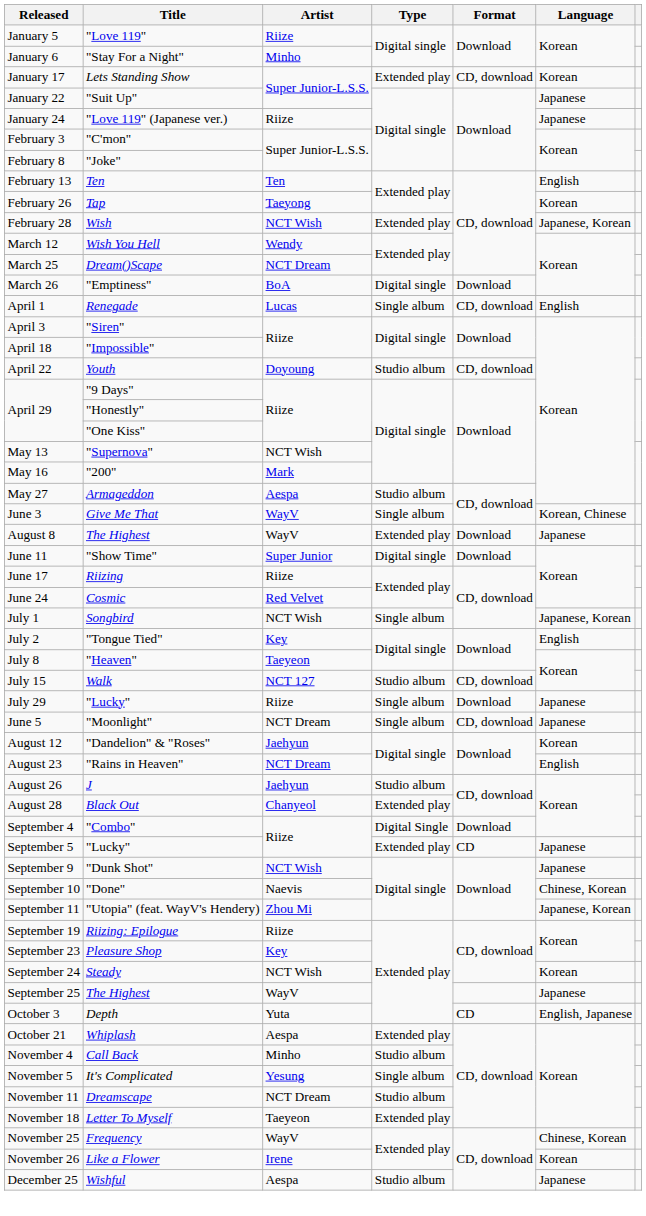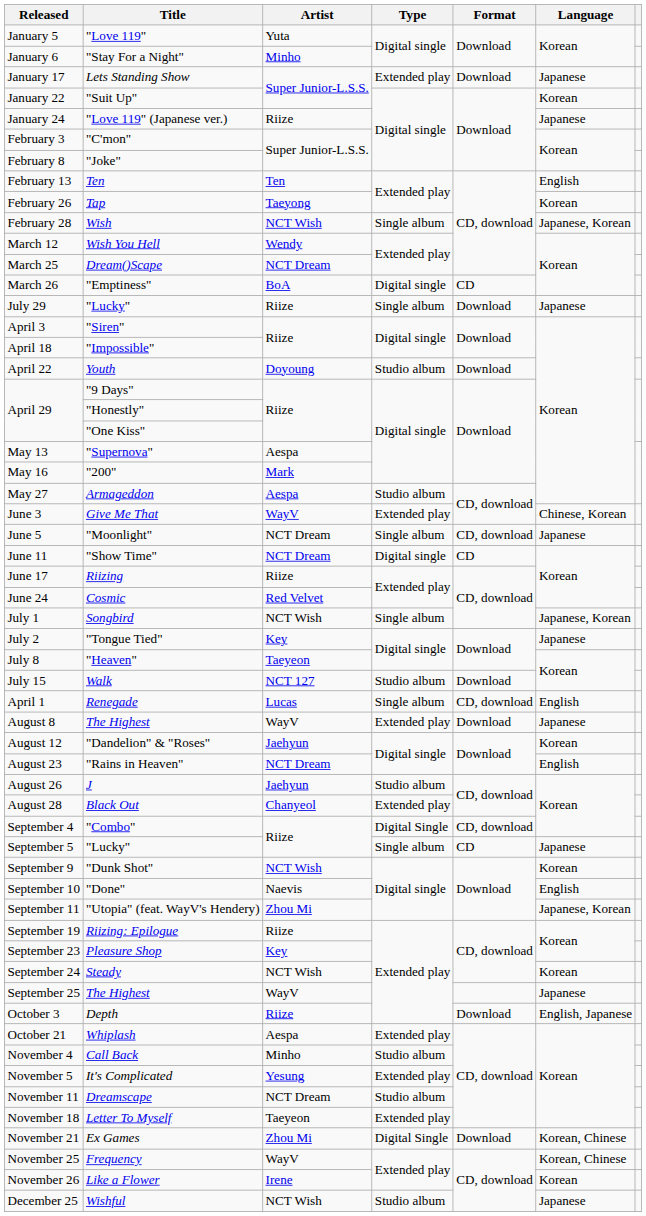January 5 | Artist: Riize -> Yuta
January 17 | Format: CD, download -> Download
January 17 | Language: Korean -> Japanese
January 22 | Language: Japanese -> Korean
February 28 | Type: Extended play -> Single album
March 26 | Format: Download -> CD
rows swapped: April 1 <-> July 29
April 22 | Format: CD, download -> Download
May 13 | Artist: NCT Wish -> Aespa
June 3 | Type: Single album -> Extended play
June 3 | Language: Korean, Chinese -> Chinese, Korean
rows swapped: June 5 <-> August 8
June 11 | Artist: Super Junior -> NCT Dream
June 11 | Format: Download -> CD
July 2 | Language: English -> Japanese
July 15 | Format: CD, download -> Download
September 4 | Format: Download -> CD, download
September 5 | Type: Extended play -> Single album
September 9 | Language: Japanese -> Korean
September 10 | Language: Chinese, Korean -> English
October 3 | Artist: Yuta -> Riize
October 3 | Format: CD -> Download
November 5 | Type: Single album -> Extended play
+ row: November 21 | Ex Games | Zhou Mi | Digital Single | Download | Korean, Chinese
November 25 | Language: Chinese, Korean -> Korean, Chinese
December 25 | Artist: Aespa -> NCT Wish
